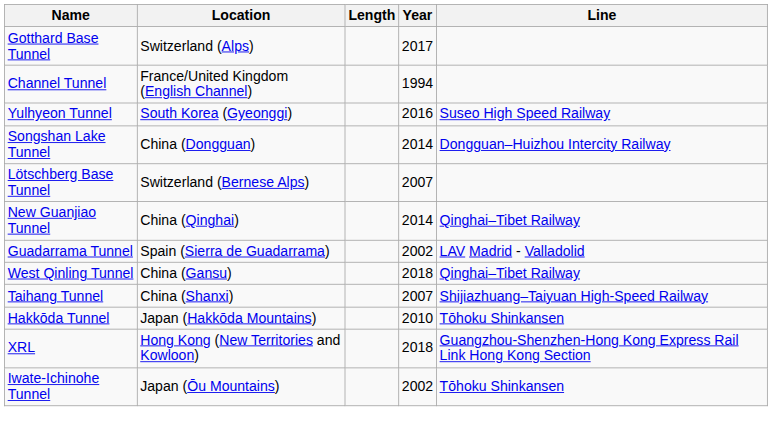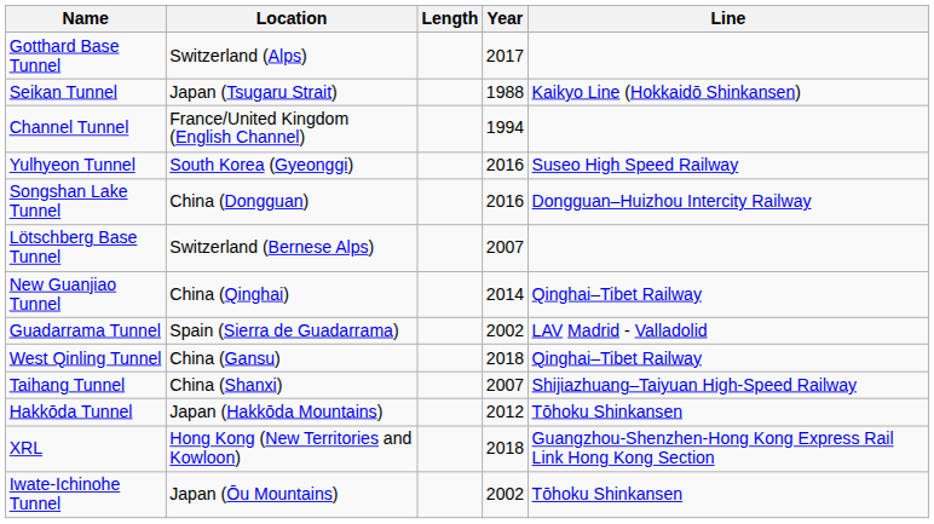+ row: Seikan Tunnel | Japan (Tsugaru Strait) | 1988 | Kaikyo Line (Hokkaidō Shinkansen)
Songshan Lake Tunnel | Year: 2014 -> 2016
Hakkōda Tunnel | Year: 2010 -> 2012
